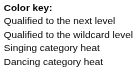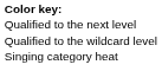- row: Dancing category heat
